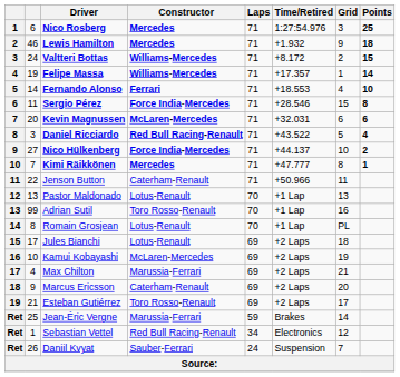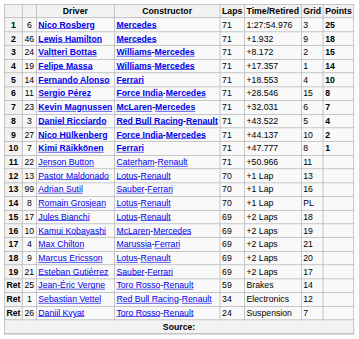Kevin Magnussen | column 2: 20 -> 23
Kevin Magnussen | Points: 6 -> 7
Kimi Räikkönen | Constructor: Mercedes -> Ferrari
Adrian Sutil | Constructor: Toro Rosso-Renault -> Sauber-Ferrari
Marcus Ericsson | Constructor: Caterham-Renault -> Lotus-Renault
Esteban Gutiérrez | Constructor: Toro Rosso-Renault -> Sauber-Ferrari
Jean-Éric Vergne | Constructor: Marussia-Ferrari -> Toro Rosso-Renault
Daniil Kvyat | Constructor: Sauber-Ferrari -> Toro Rosso-Renault
